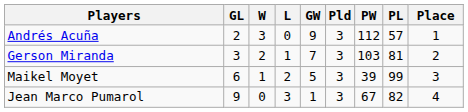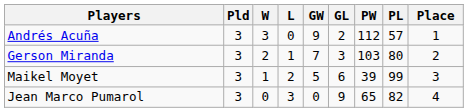columns swapped: Pld <-> GL
Gerson Miranda | PL: 81 -> 80
Jean Marco Pumarol | GW: 1 -> 0
Jean Marco Pumarol | PW: 67 -> 65
